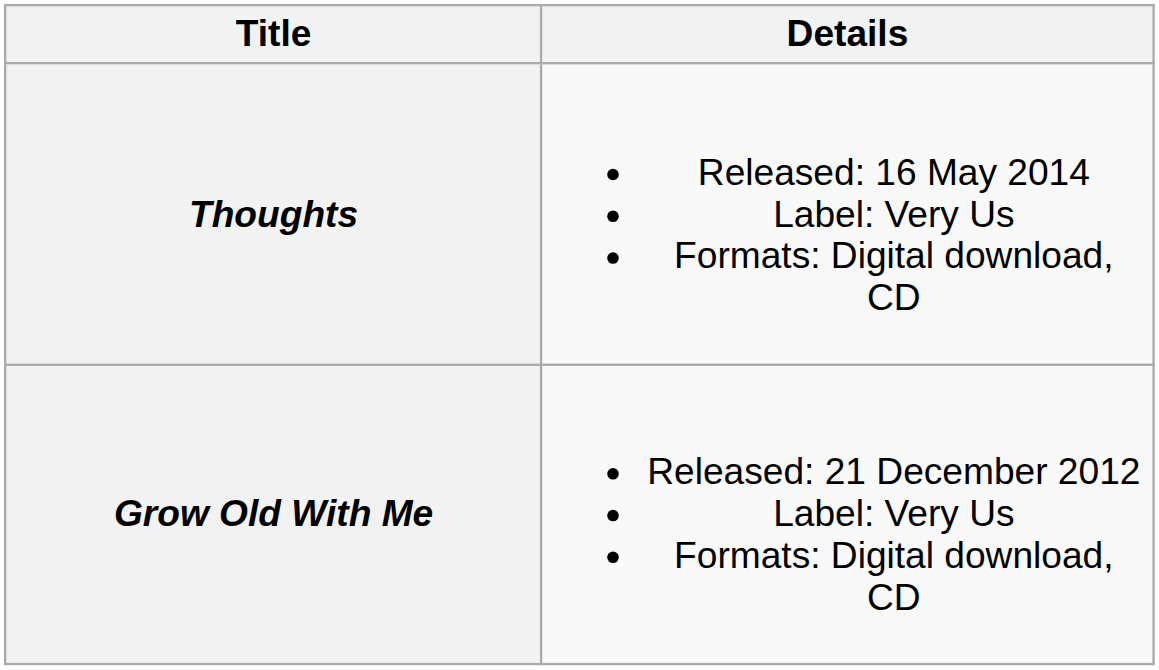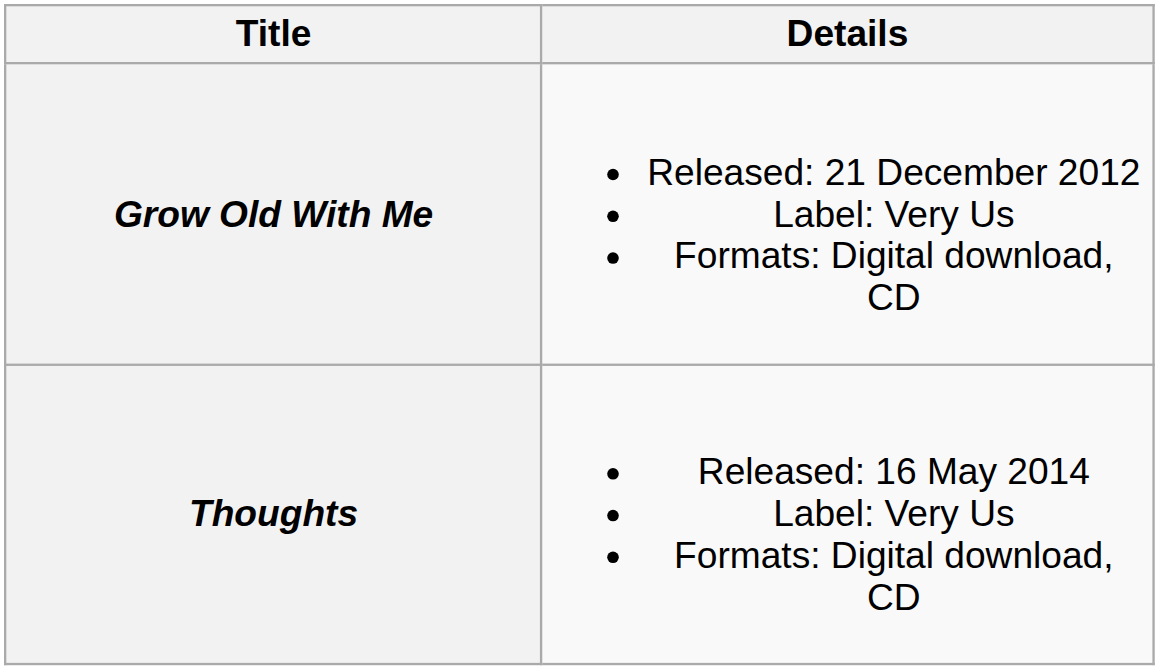rows swapped: Grow Old With Me <-> Thoughts
